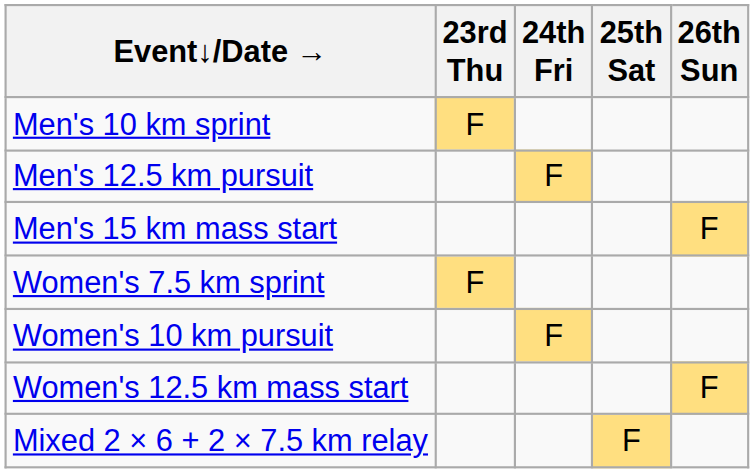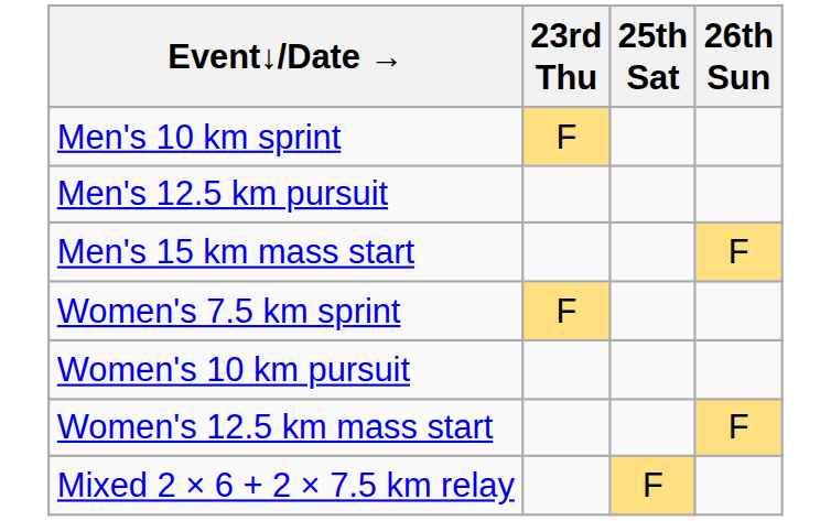- column: 24th Fri | F | F
